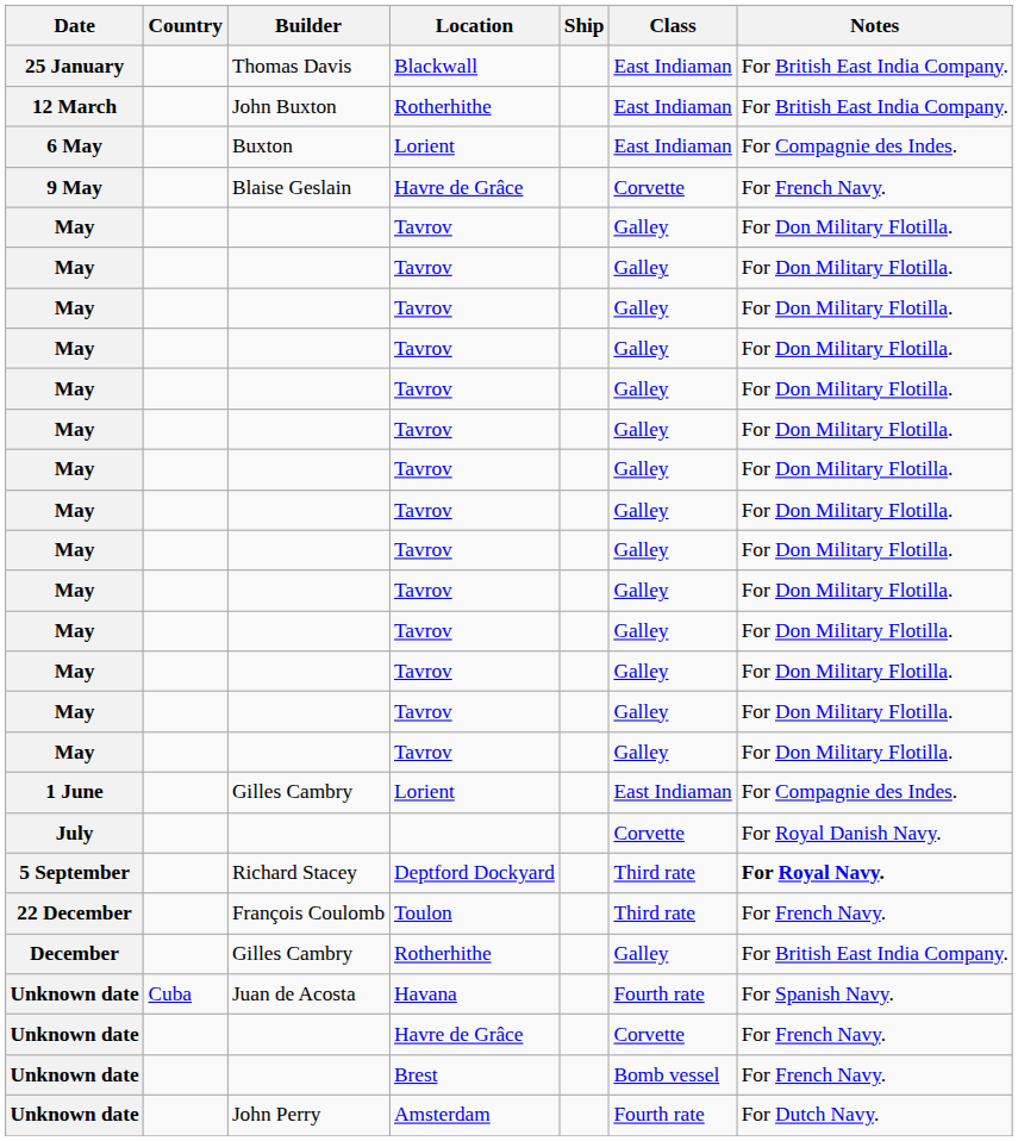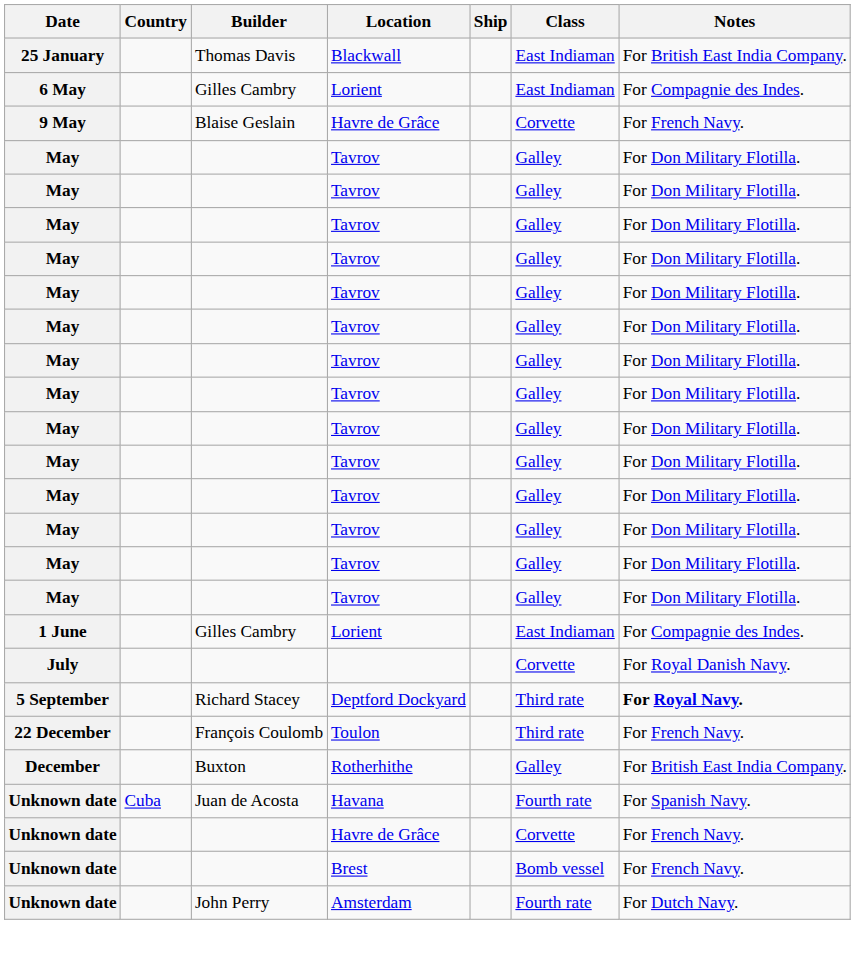- row: 12 March | John Buxton | Rotherhithe | East Indiaman | For British East India Company.
6 May | Builder: Buxton -> Gilles Cambry
December | Builder: Gilles Cambry -> Buxton
